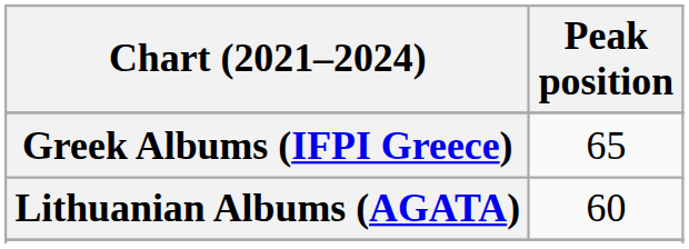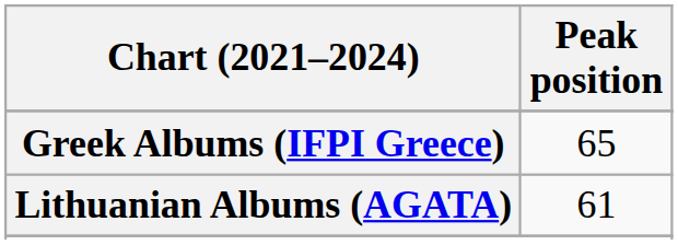Lithuanian Albums (AGATA) | Peak position: 60 -> 61
